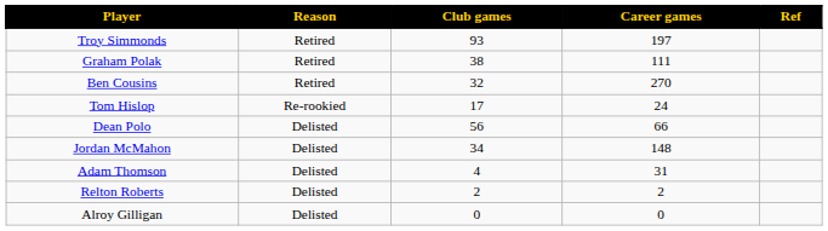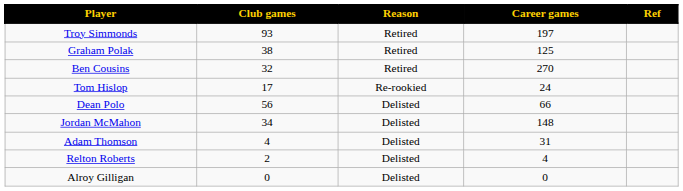columns swapped: Reason <-> Club games
Graham Polak | Career games: 111 -> 125
Relton Roberts | Career games: 2 -> 4
